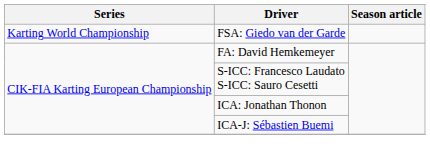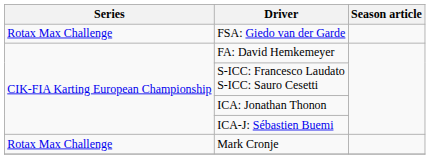FSA: Giedo van der Garde | Series: Karting World Championship -> Rotax Max Challenge
+ row: Rotax Max Challenge | Mark Cronje
